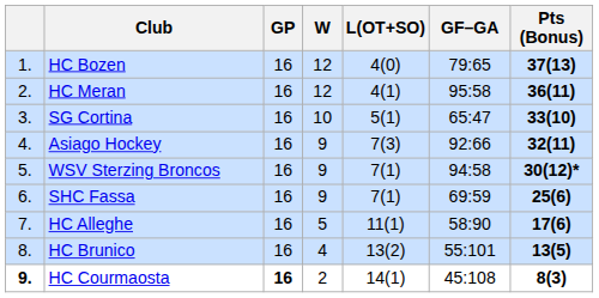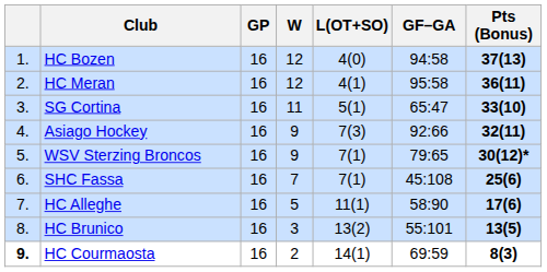HC Bozen | GF–GA: 79:65 -> 94:58
SG Cortina | W: 10 -> 11
WSV Sterzing Broncos | GF–GA: 94:58 -> 79:65
SHC Fassa | W: 9 -> 7
SHC Fassa | GF–GA: 69:59 -> 45:108
HC Brunico | W: 4 -> 3
HC Courmaosta | GP: bold -> normal
HC Courmaosta | GF–GA: 45:108 -> 69:59
